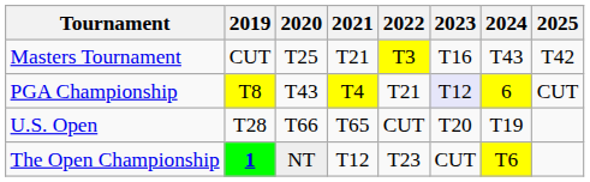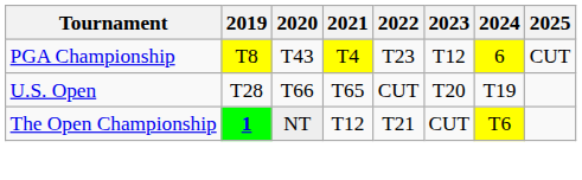- row: Masters Tournament | CUT | T25 | T21 | T3 | T16 | T43 | T42
PGA Championship | 2022: T21 -> T23
PGA Championship | 2023: lavender background -> no background
The Open Championship | 2022: T23 -> T21
